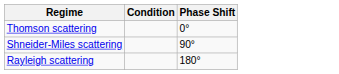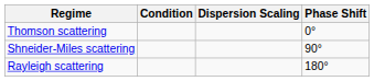+ column: Dispersion Scaling
